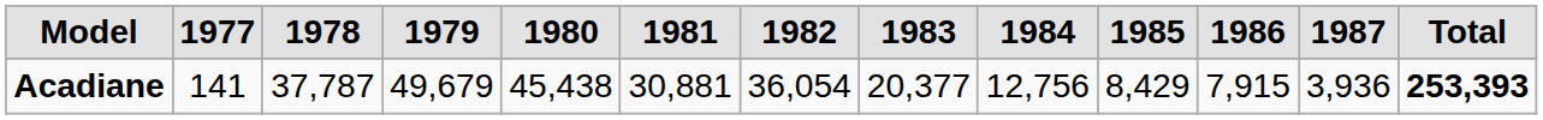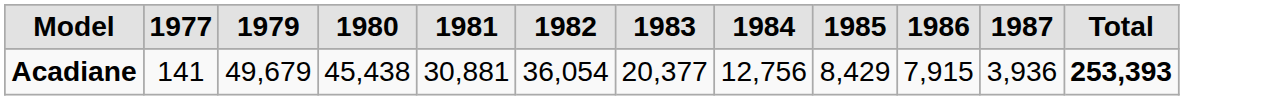- column: 1978 | 37,787
